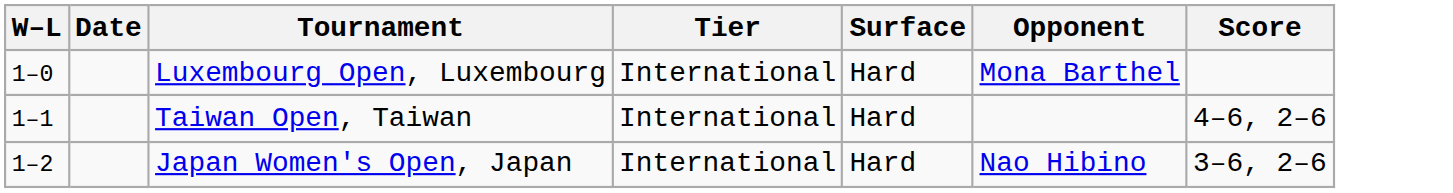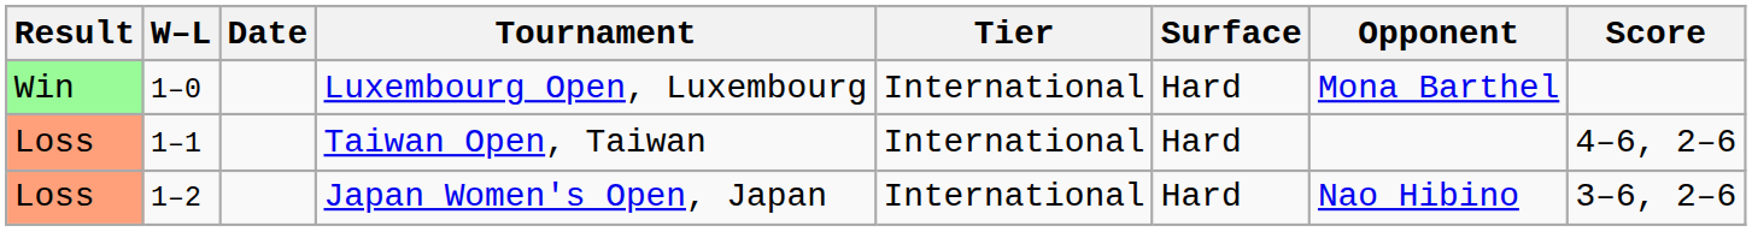+ column: Result | Win | Loss | Loss
